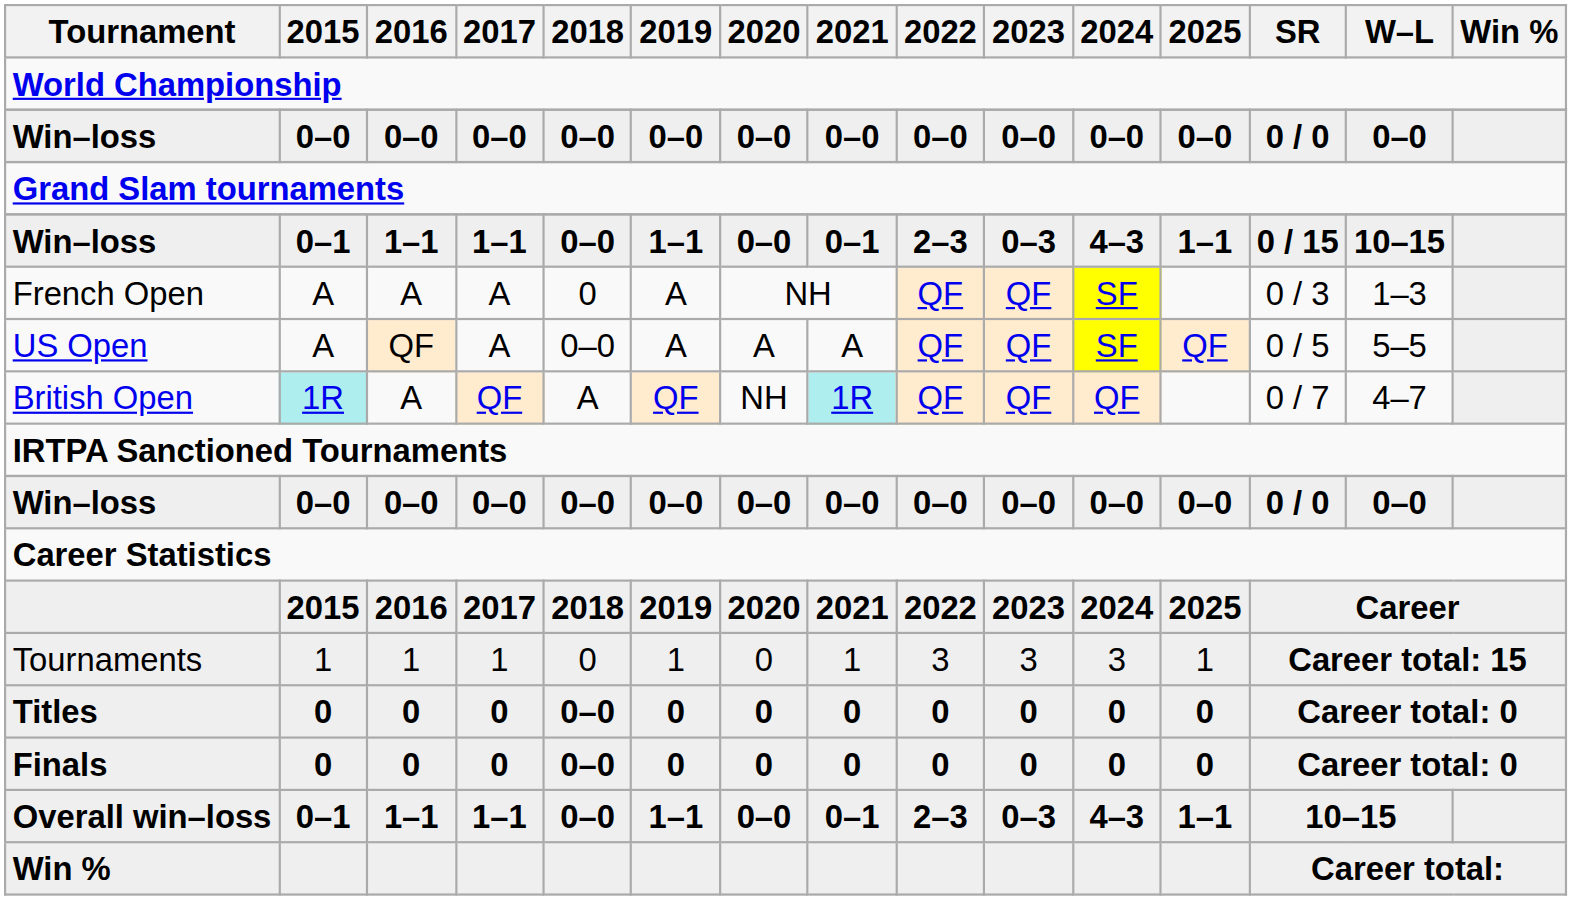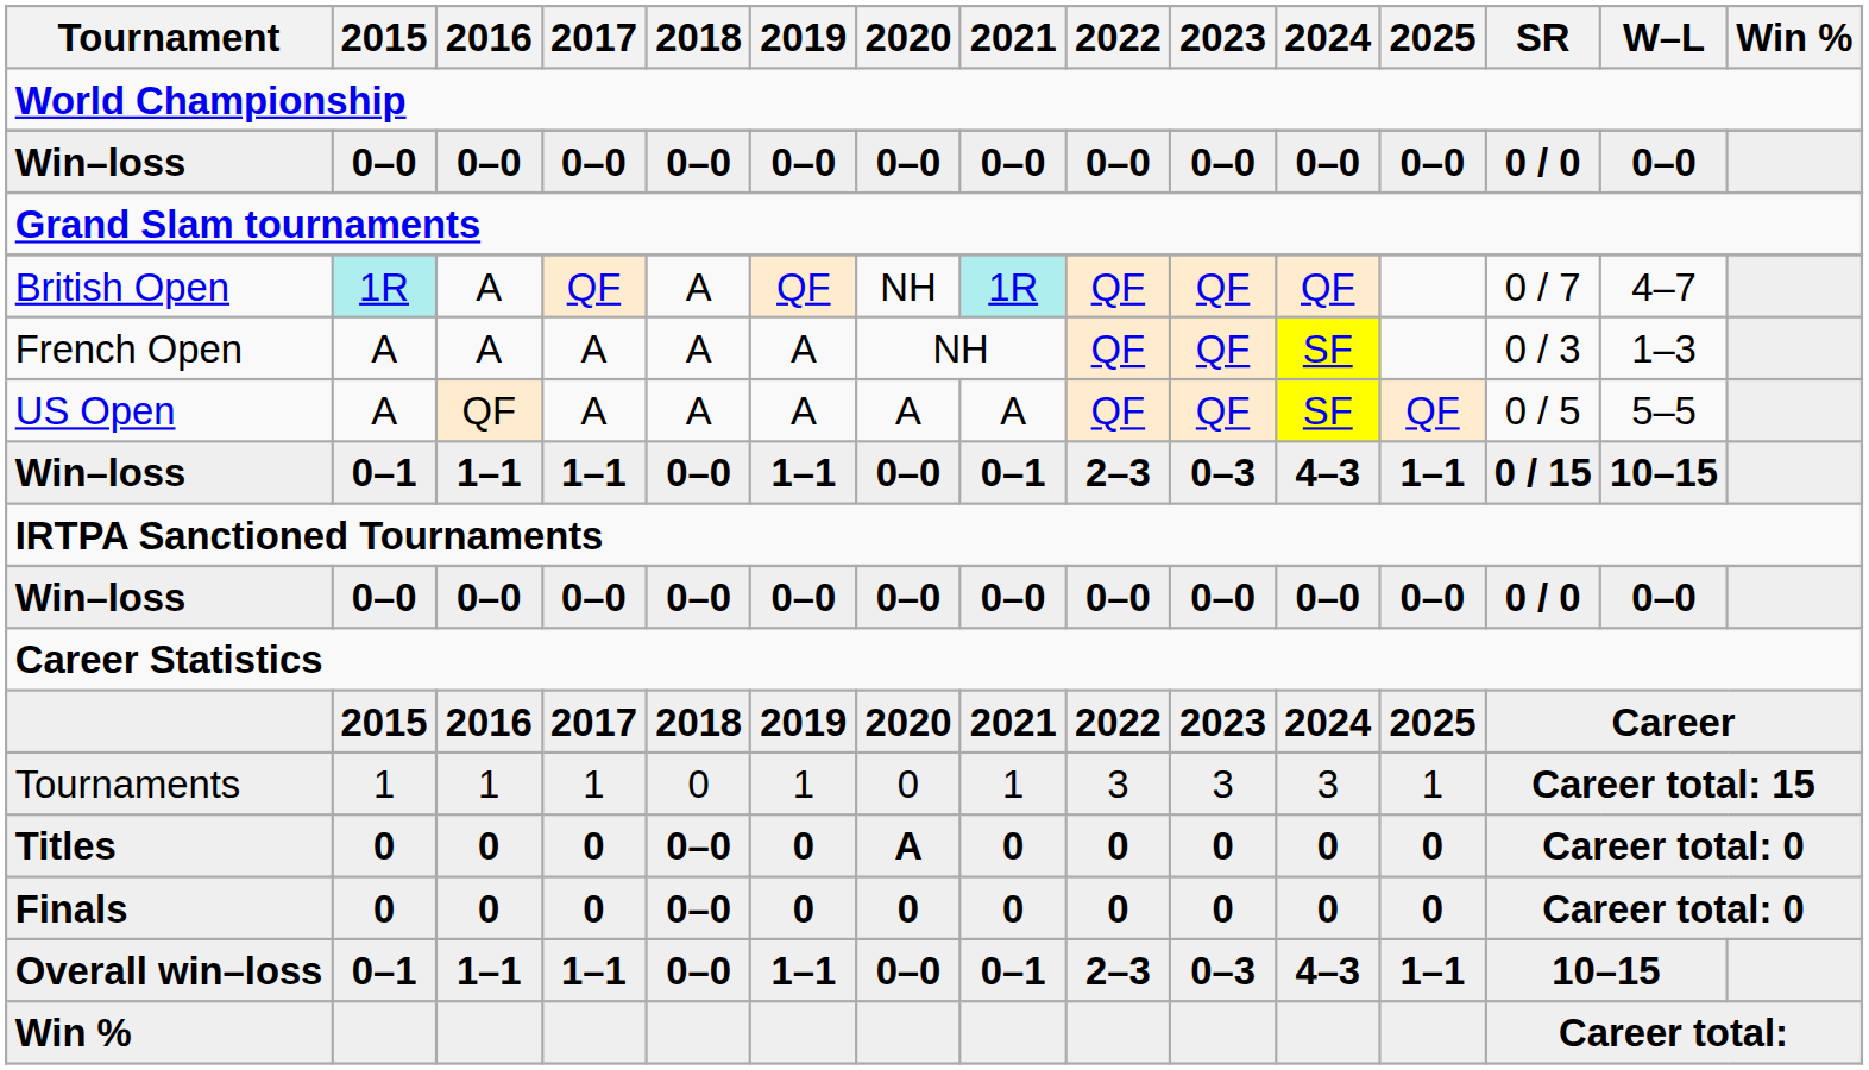rows swapped: British Open <-> Win–loss / 0–1
French Open | 2018: 0 -> A
US Open | 2018: 0–0 -> A
Titles | 2020: 0 -> A
